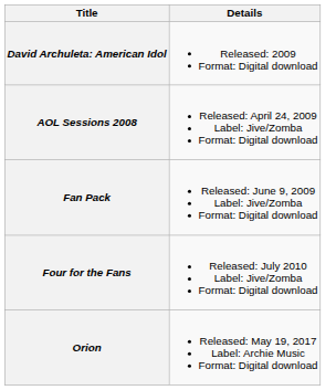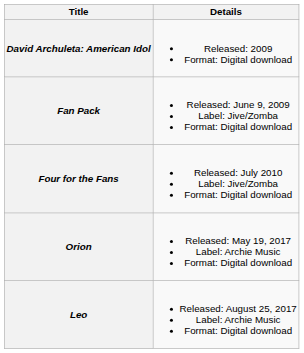- row: AOL Sessions 2008 | Released: April 24, 2009 Label: Jive/Zomba Format: Digital download
+ row: Leo | Released: August 25, 2017 Label: Archie Music Format: Digital download
